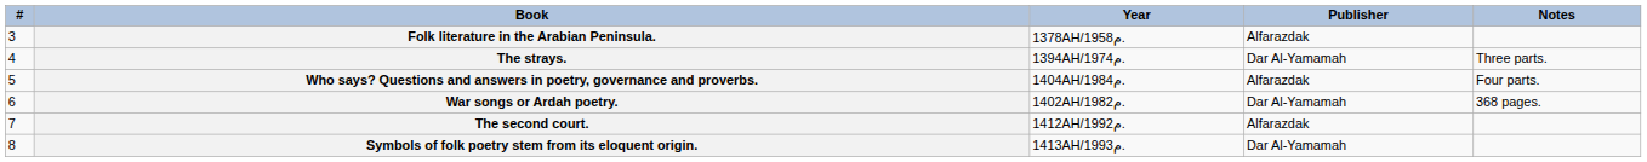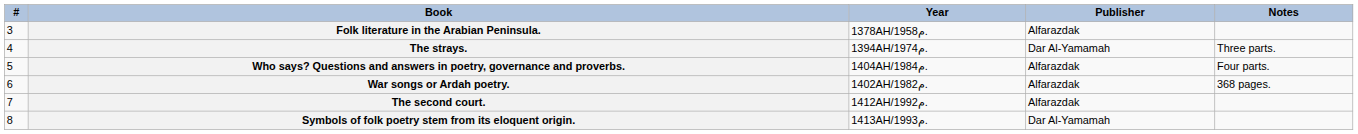War songs or Ardah poetry. | Publisher: Dar Al-Yamamah -> Alfarazdak
